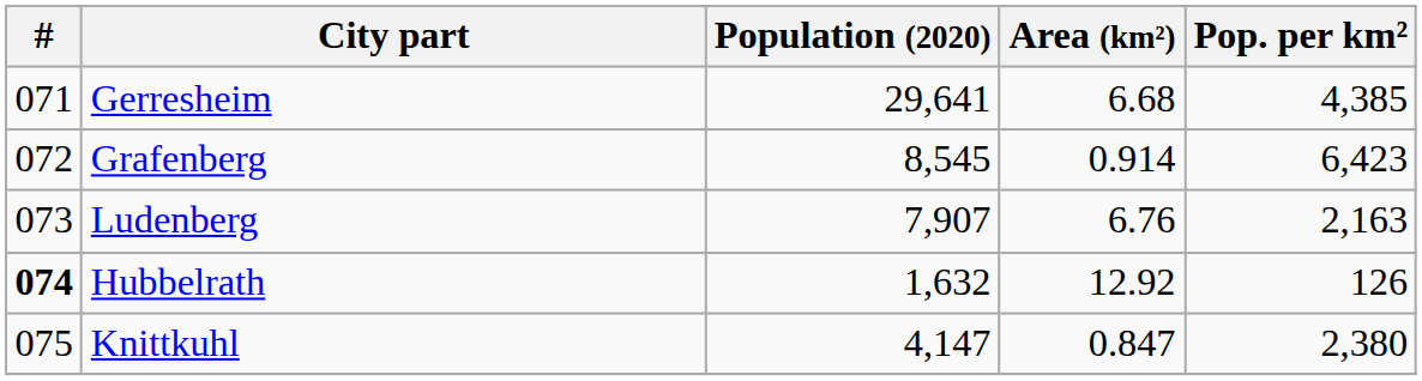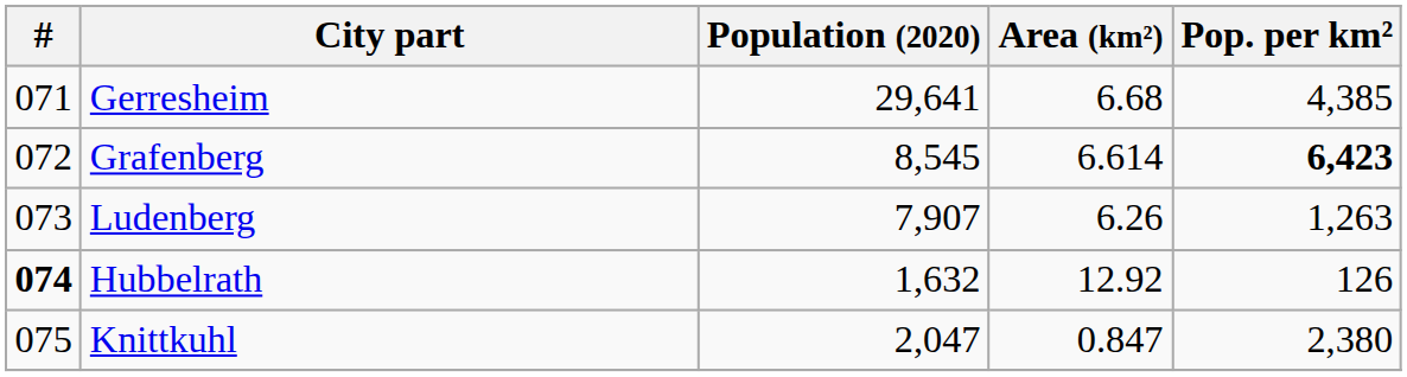Grafenberg | Area (km²): 0.914 -> 6.614
Grafenberg | Pop. per km²: normal -> bold
Ludenberg | Area (km²): 6.76 -> 6.26
Ludenberg | Pop. per km²: 2,163 -> 1,263
Knittkuhl | Population (2020): 4,147 -> 2,047
